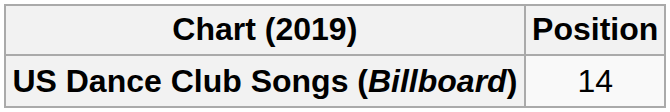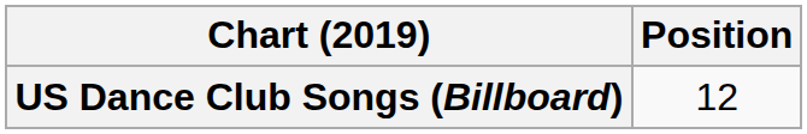US Dance Club Songs (Billboard) | Position: 14 -> 12
